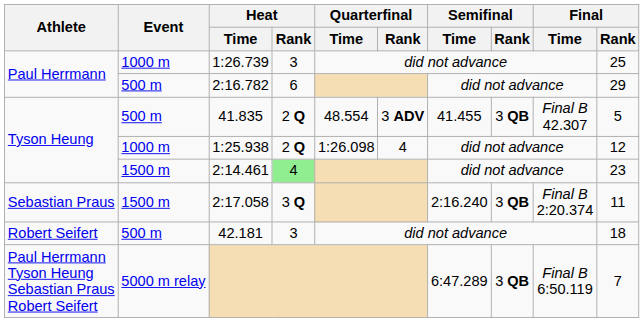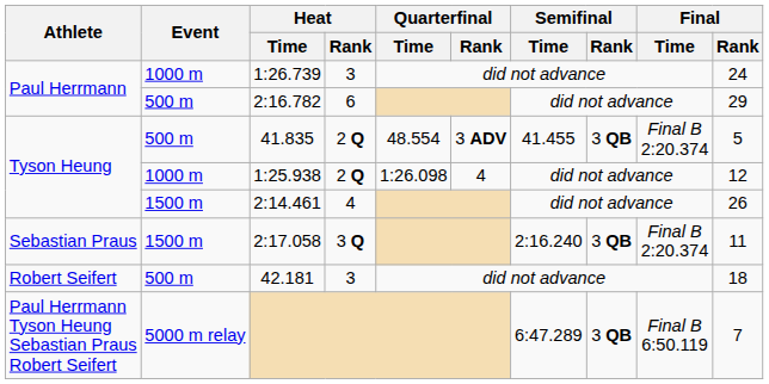1:26.739 | Final / Rank: 25 -> 24
41.835 | Final / Time: Final B 42.307 -> Final B 2:20.374
2:14.461 | Heat / Rank: lightgreen background -> no background
2:14.461 | Final / Rank: 23 -> 26
